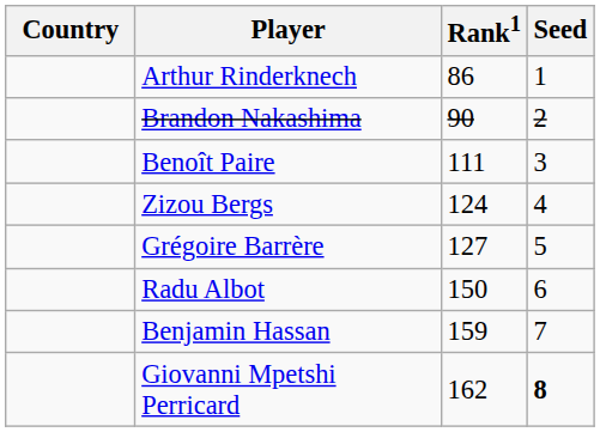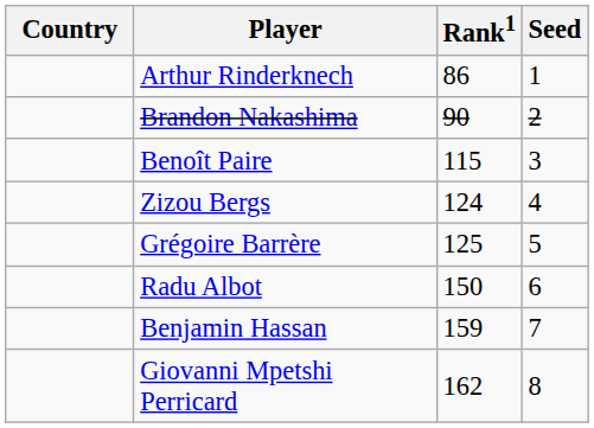Benoît Paire | Rank1: 111 -> 115
Grégoire Barrère | Rank1: 127 -> 125
Giovanni Mpetshi Perricard | Seed: bold -> normal
